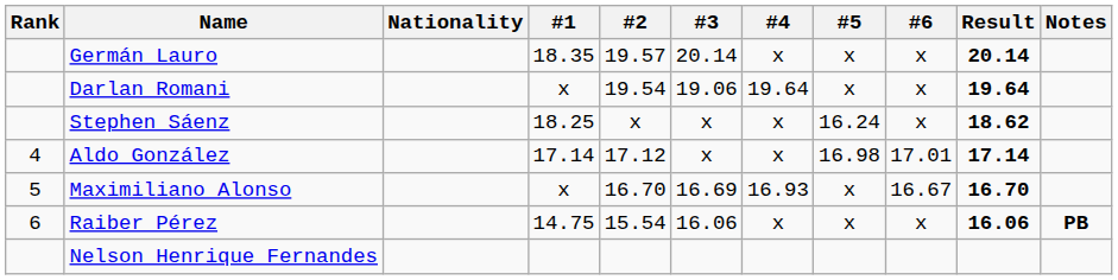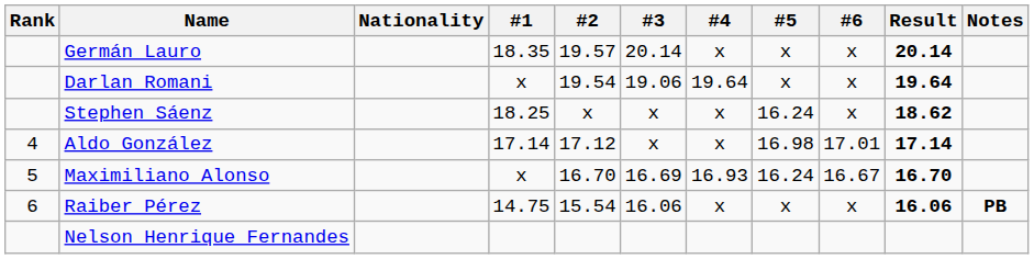Maximiliano Alonso | #5: x -> 16.24
